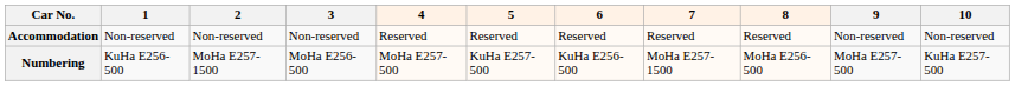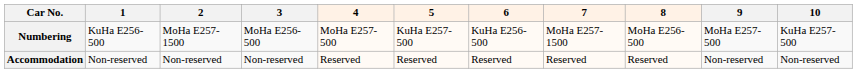rows swapped: Numbering <-> Accommodation
